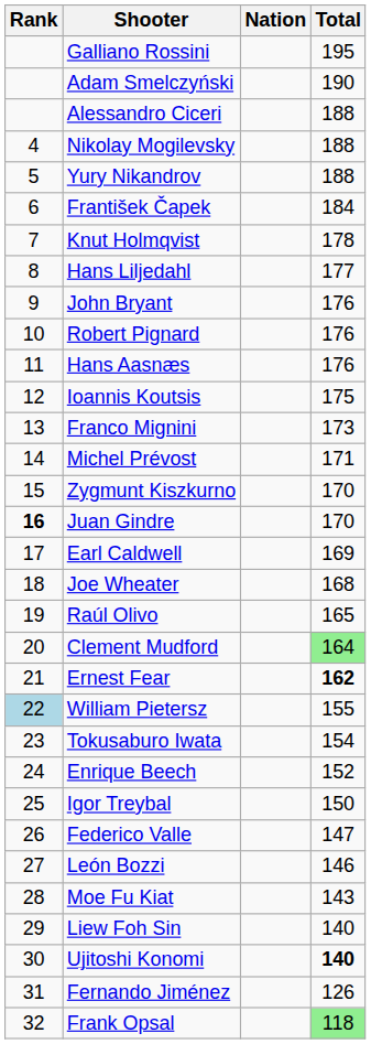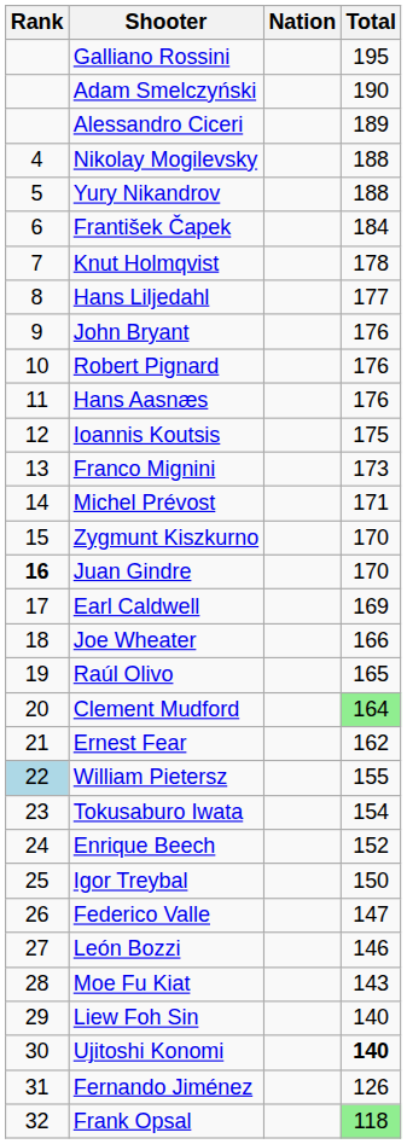Alessandro Ciceri | Total: 188 -> 189
Joe Wheater | Total: 168 -> 166
Ernest Fear | Total: bold -> normal
